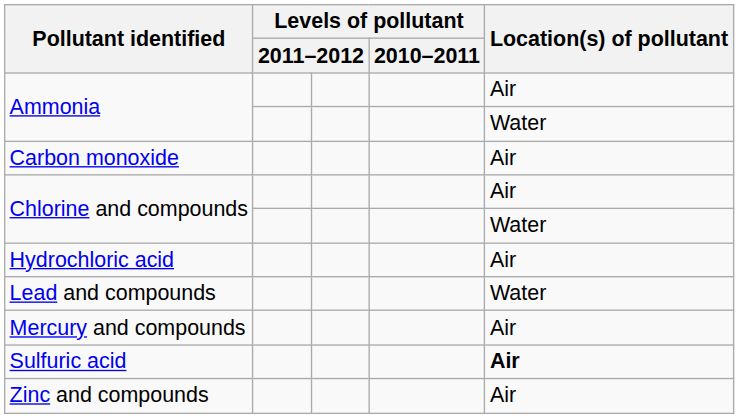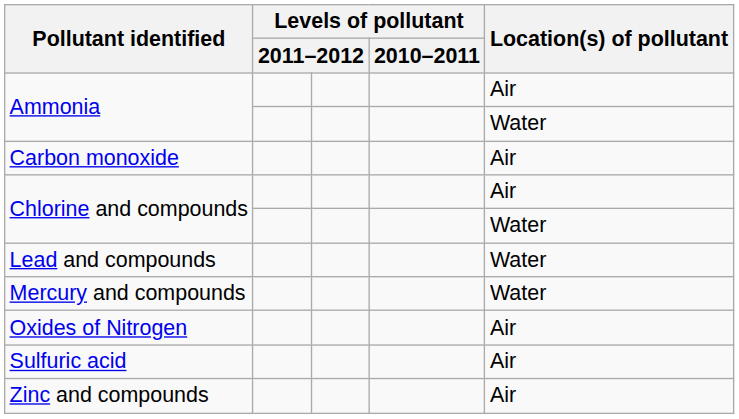- row: Hydrochloric acid | Air
Mercury and compounds | Location(s) of pollutant: Air -> Water
+ row: Oxides of Nitrogen | Air
Sulfuric acid | Location(s) of pollutant: bold -> normal
